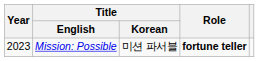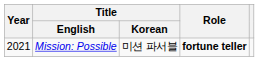Mission: Possible | Year: 2023 -> 2021
